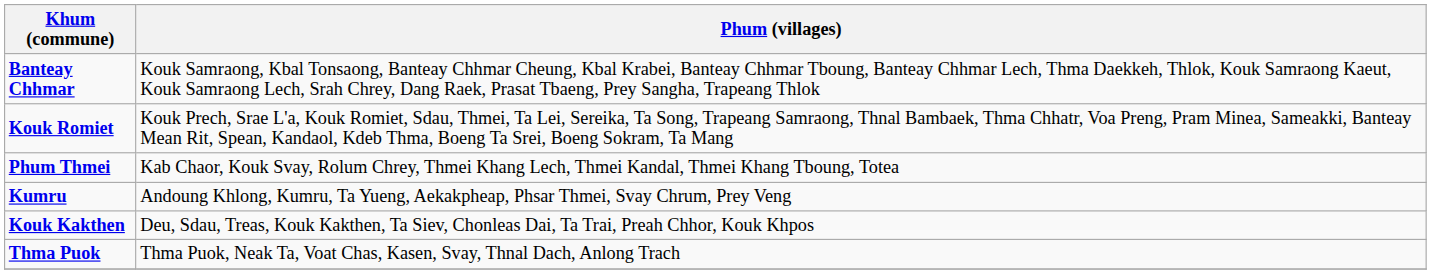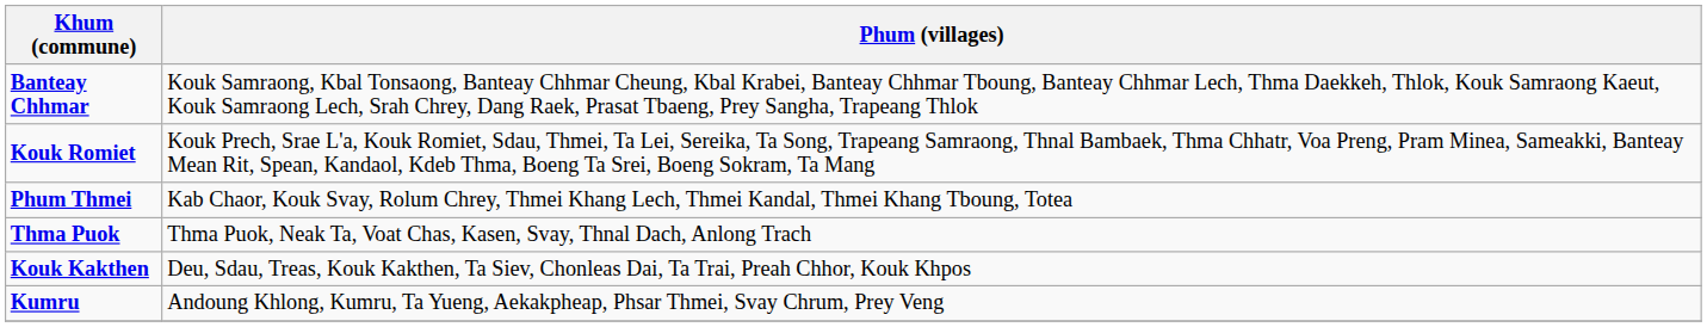rows swapped: Thma Puok <-> Kumru
